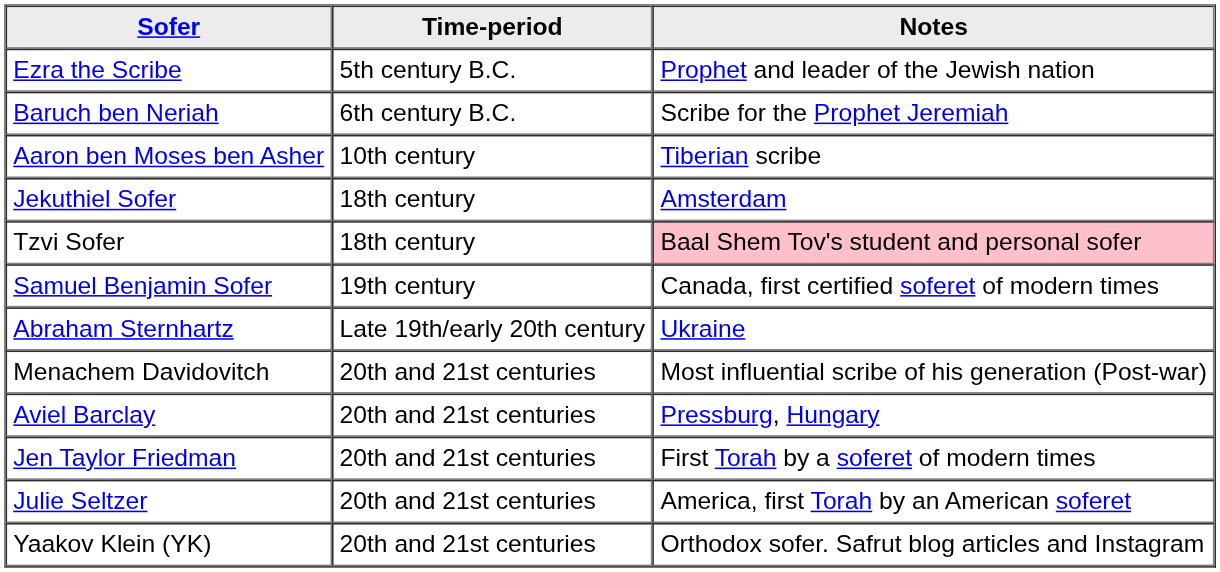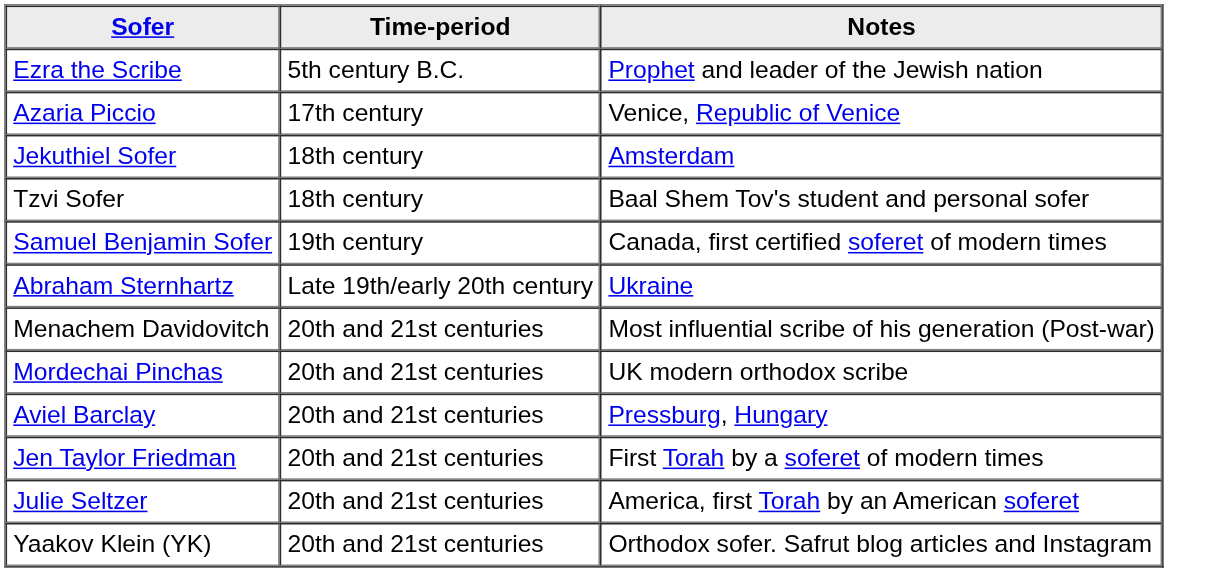- row: Baruch ben Neriah | 6th century B.C. | Scribe for the Prophet Jeremiah
- row: Aaron ben Moses ben Asher | 10th century | Tiberian scribe
+ row: Azaria Piccio | 17th century | Venice, Republic of Venice
Tzvi Sofer | Notes: pink background -> no background
+ row: Mordechai Pinchas | 20th and 21st centuries | UK modern orthodox scribe
